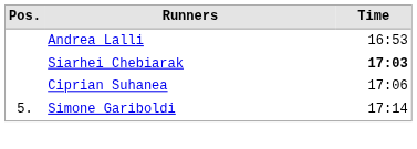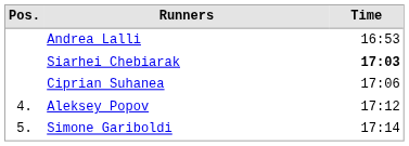+ row: 4. | Aleksey Popov | 17:12
